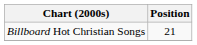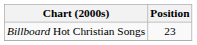Billboard Hot Christian Songs | Position: 21 -> 23
